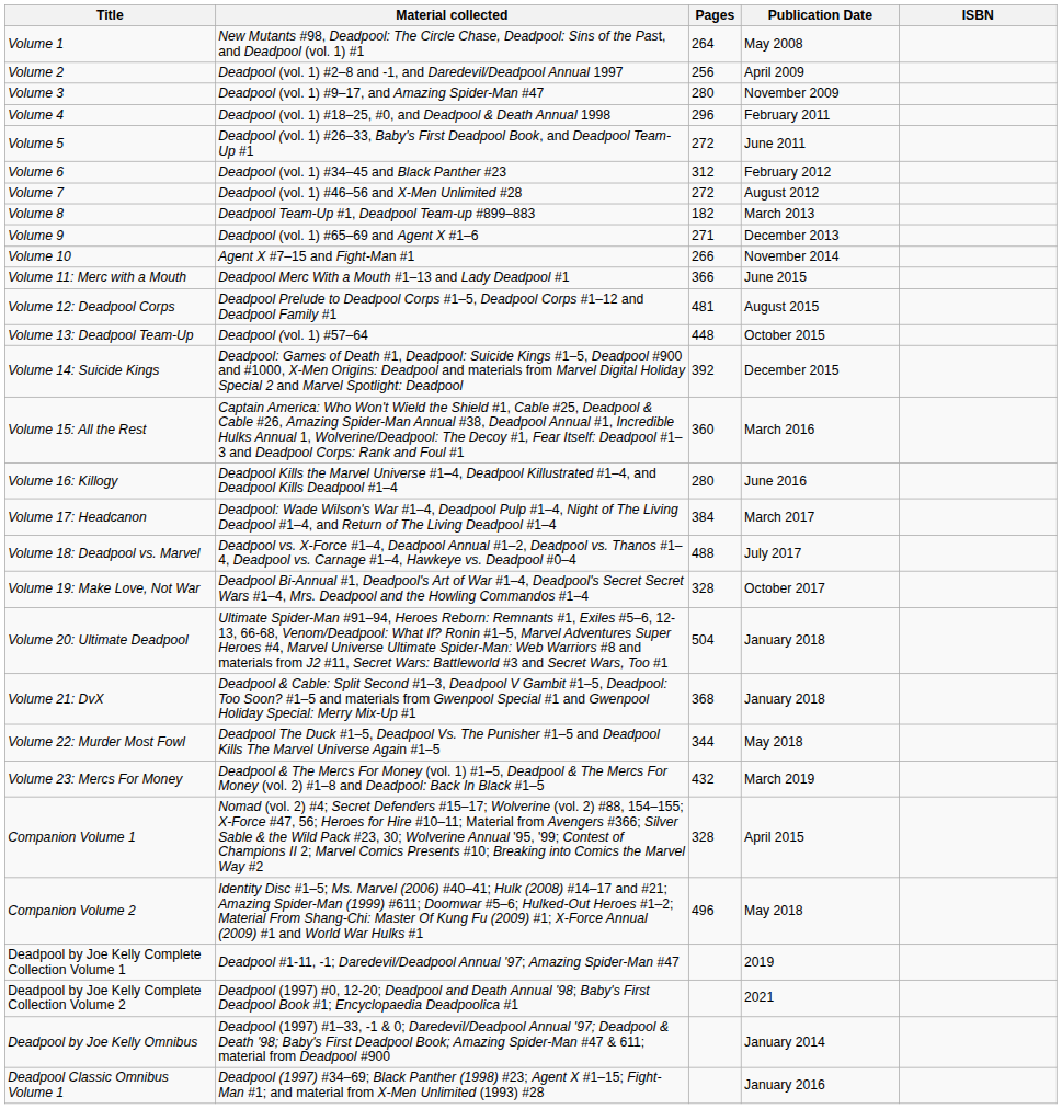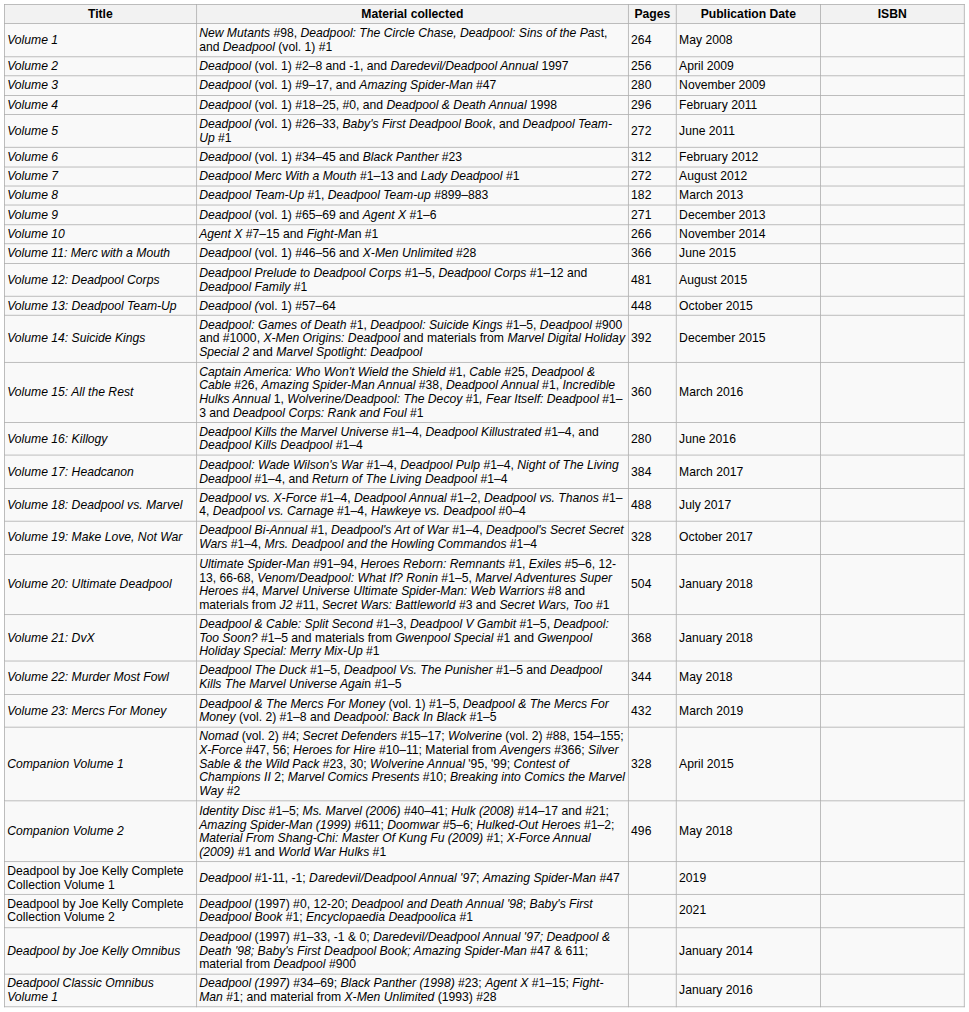Volume 7 | Material collected: Deadpool (vol. 1) #46–56 and X-Men Unlimited #28 -> Deadpool Merc With a Mouth #1–13 and Lady Deadpool #1
Volume 11: Merc with a Mouth | Material collected: Deadpool Merc With a Mouth #1–13 and Lady Deadpool #1 -> Deadpool (vol. 1) #46–56 and X-Men Unlimited #28
